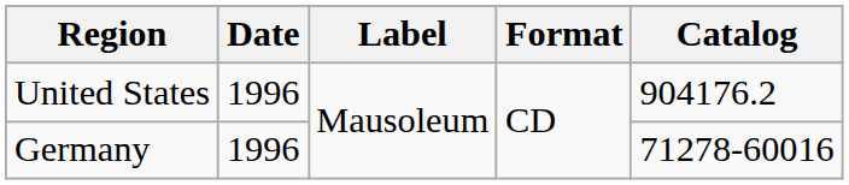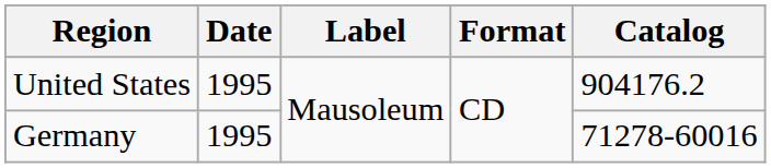United States | Date: 1996 -> 1995
Germany | Date: 1996 -> 1995
